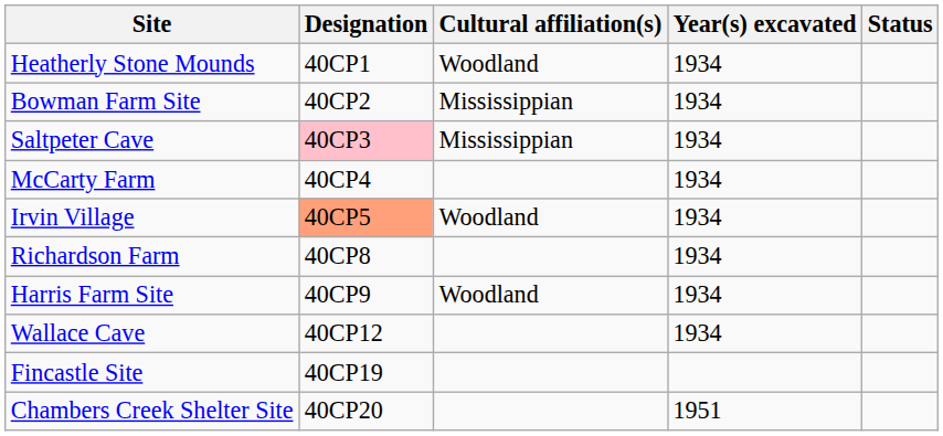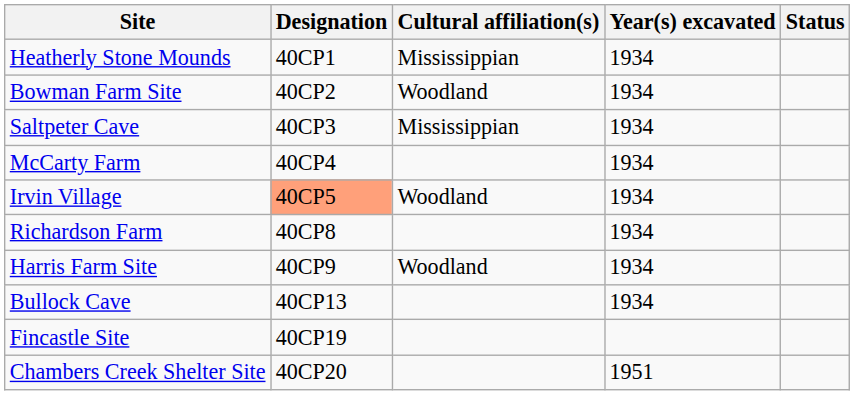Heatherly Stone Mounds | Cultural affiliation(s): Woodland -> Mississippian
Bowman Farm Site | Cultural affiliation(s): Mississippian -> Woodland
Saltpeter Cave | Designation: pink background -> no background
- row: Wallace Cave | 40CP12 | 1934
+ row: Bullock Cave | 40CP13 | 1934
